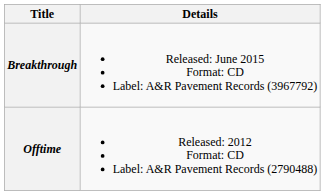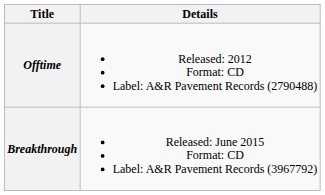rows swapped: Offtime <-> Breakthrough
